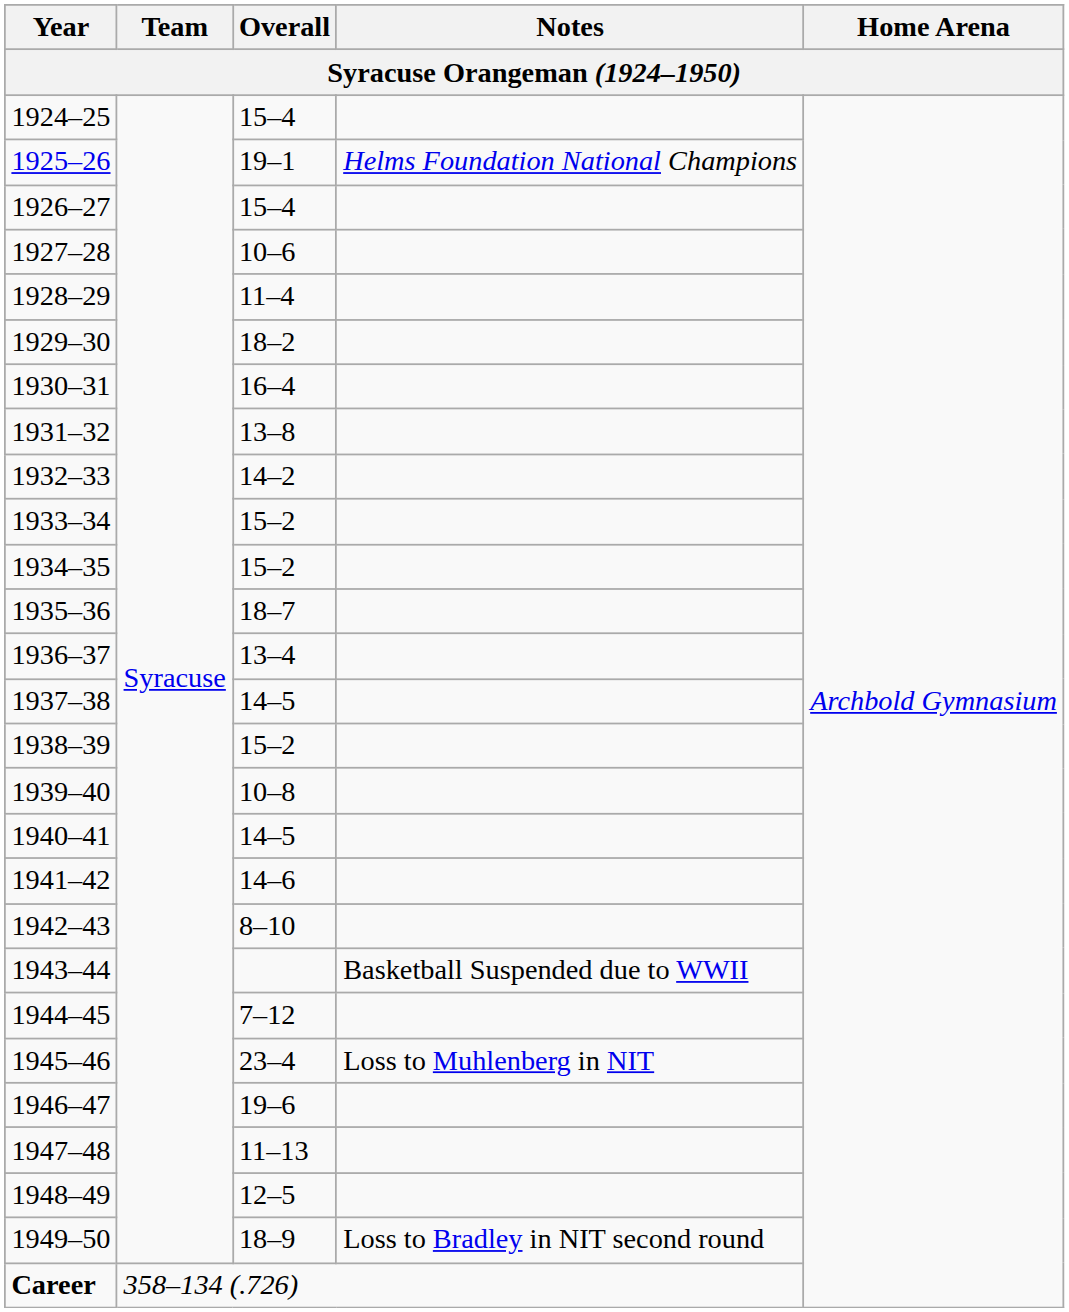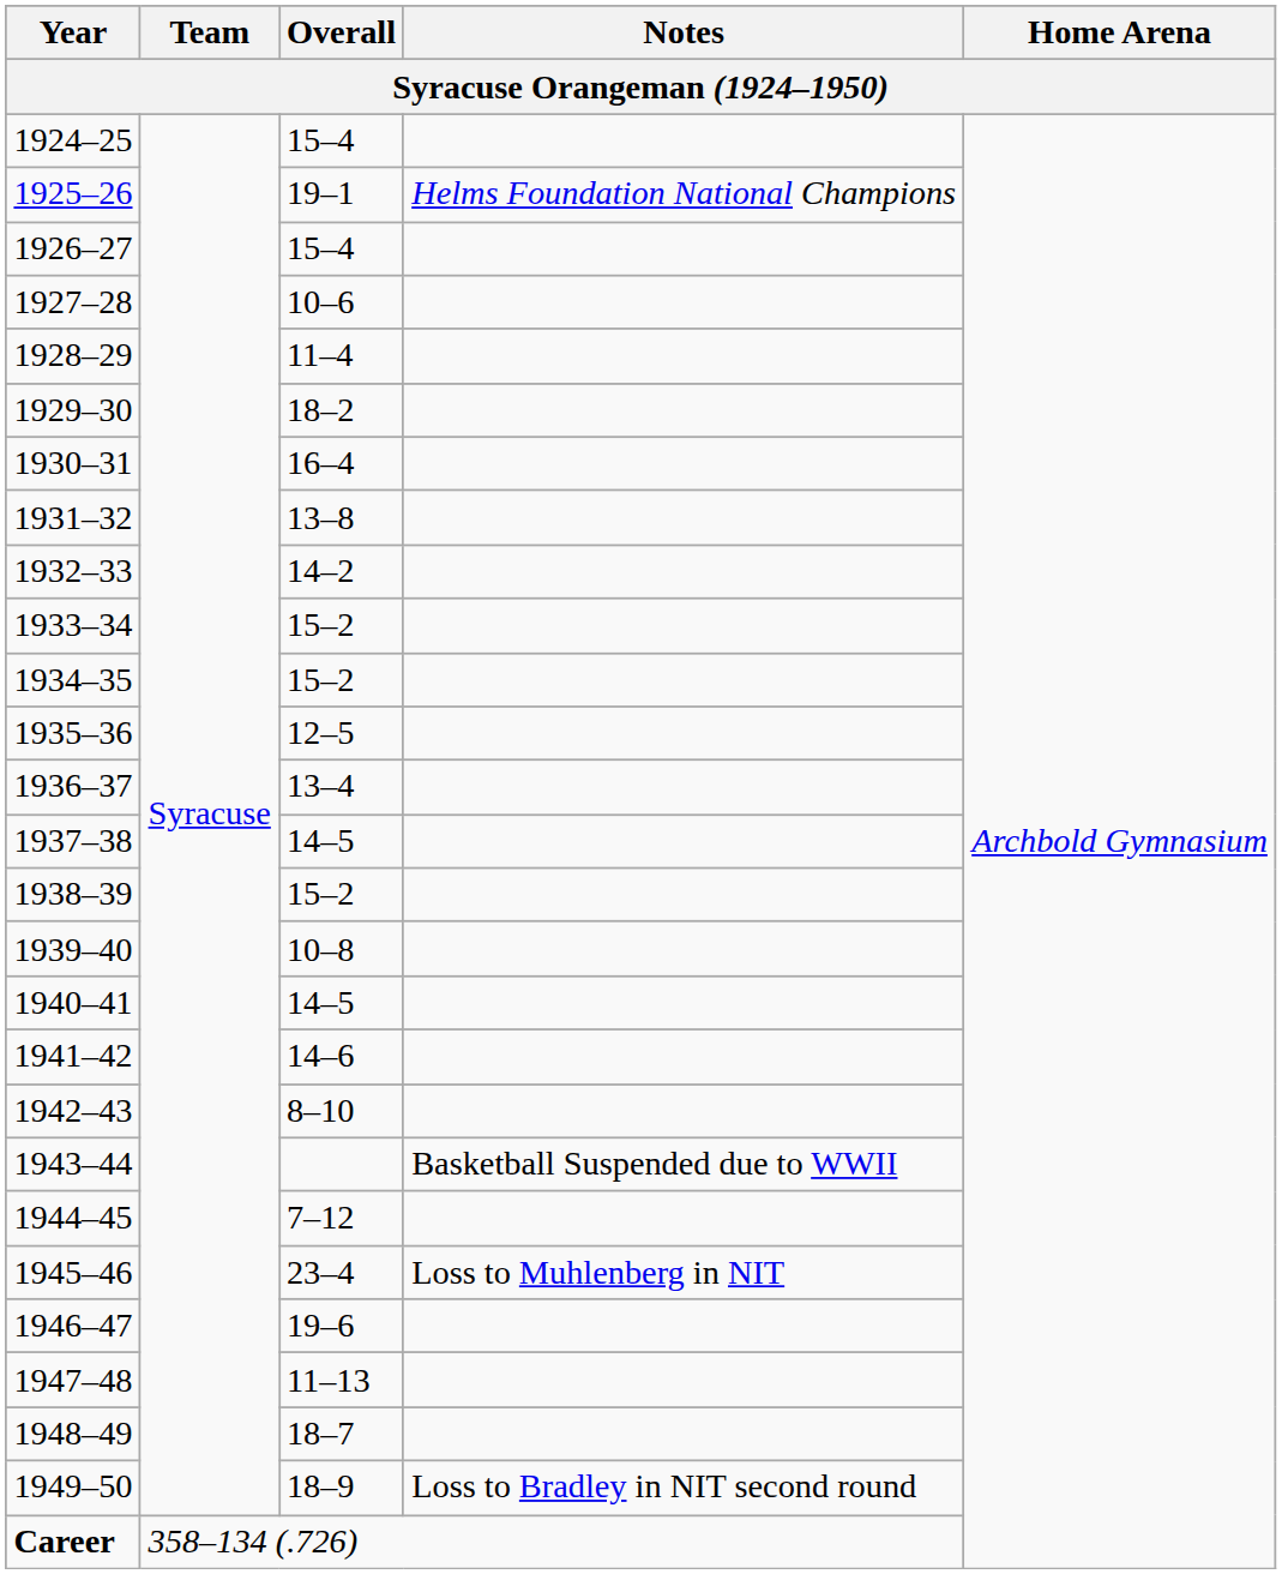1935–36 | Overall: 18–7 -> 12–5
1948–49 | Overall: 12–5 -> 18–7
